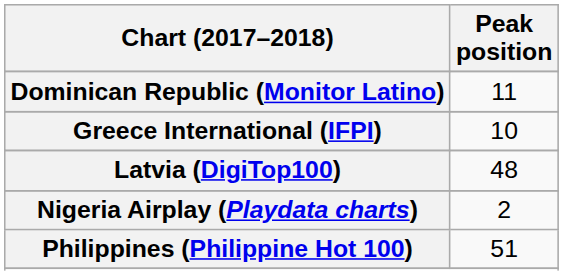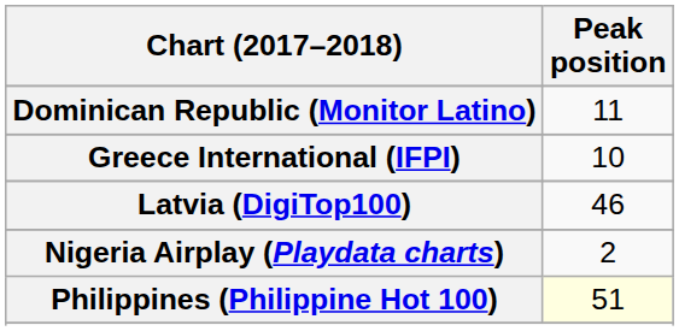Latvia (DigiTop100) | Peak position: 48 -> 46
Philippines (Philippine Hot 100) | Peak position: no background -> lightyellow background
